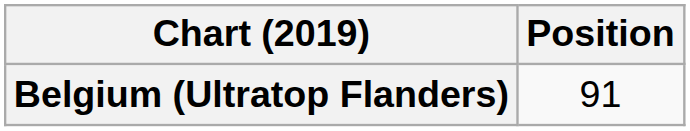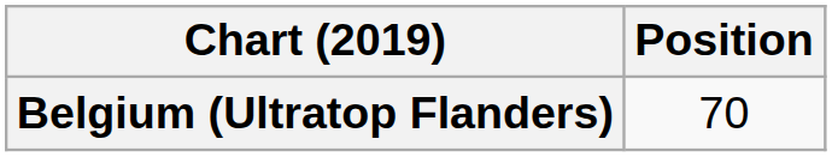Belgium (Ultratop Flanders) | Position: 91 -> 70
